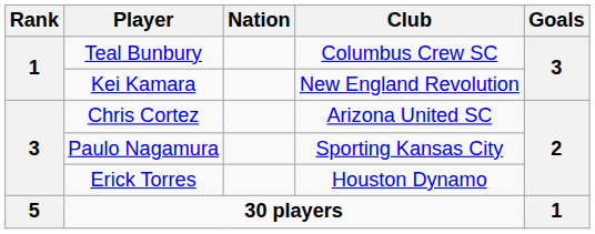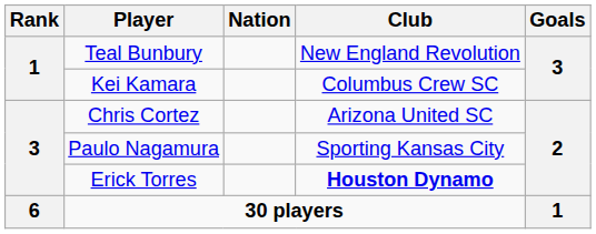Teal Bunbury | Club: Columbus Crew SC -> New England Revolution
Kei Kamara | Club: New England Revolution -> Columbus Crew SC
Erick Torres | Club: normal -> bold
30 players | Rank: 5 -> 6
